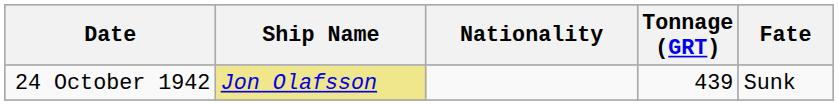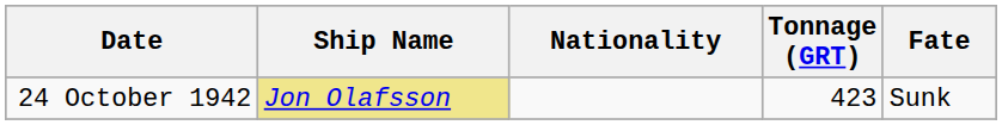24 October 1942 | Tonnage (GRT): 439 -> 423
